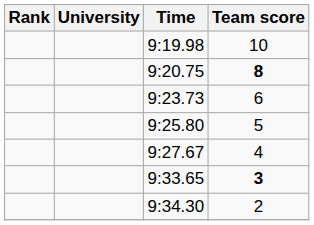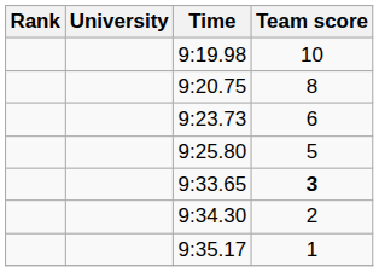9:20.75 | Team score: bold -> normal
- row: 9:27.67 | 4
+ row: 9:35.17 | 1
